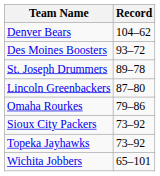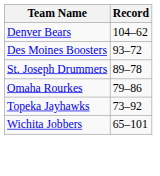- row: Lincoln Greenbackers | 87–80
- row: Sioux City Packers | 73–92
